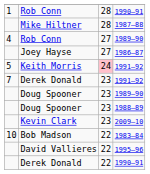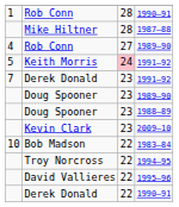- row: Joey Hayse | 27 | 1986–87
+ row: Troy Norcross | 22 | 1994–95
